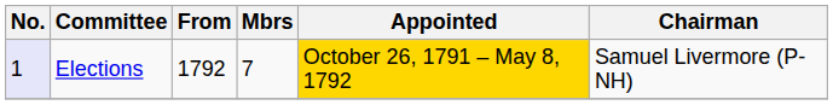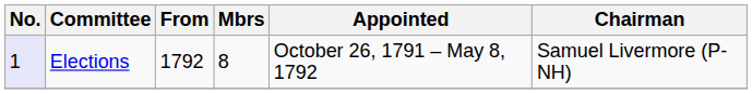Elections | Mbrs: 7 -> 8
Elections | Appointed: gold background -> no background
